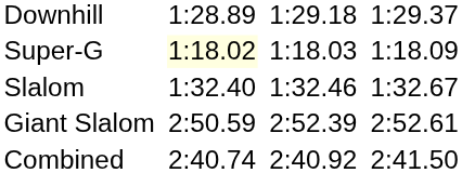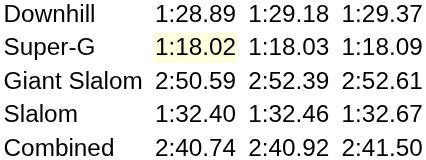rows swapped: Giant Slalom <-> Slalom
